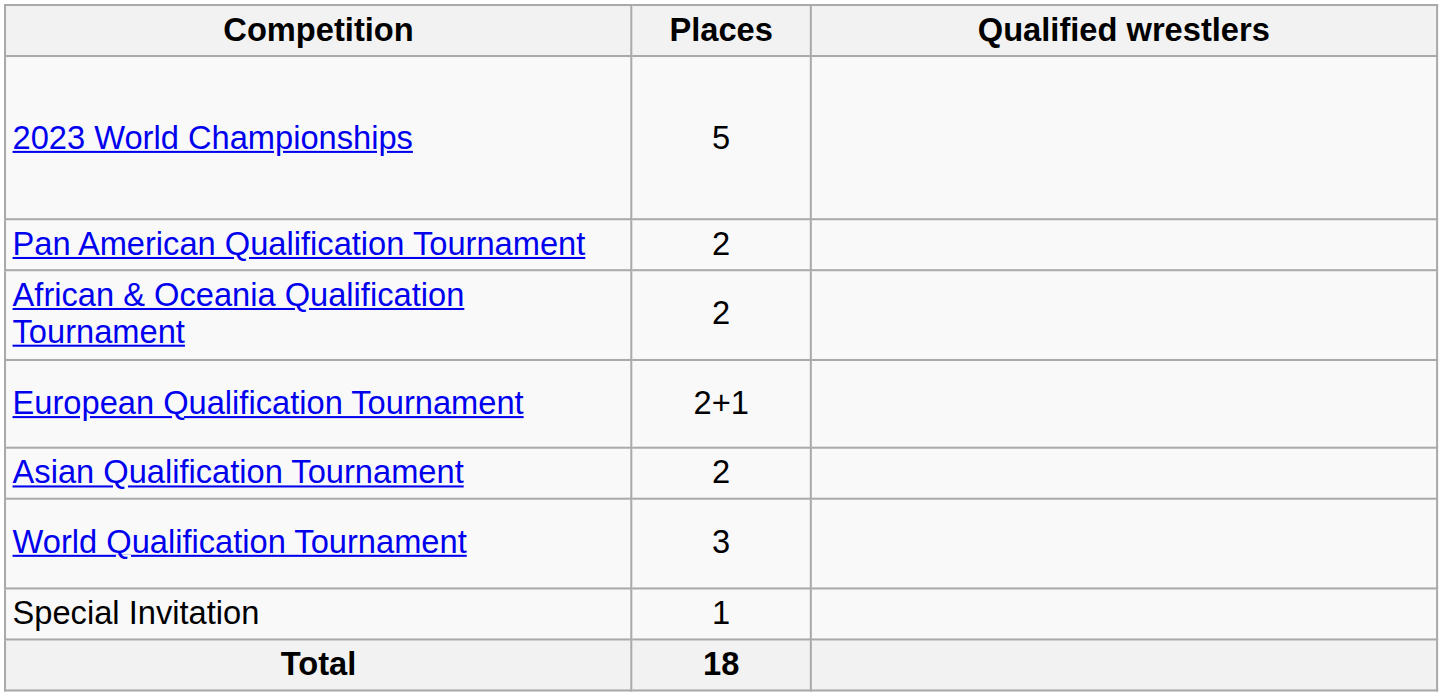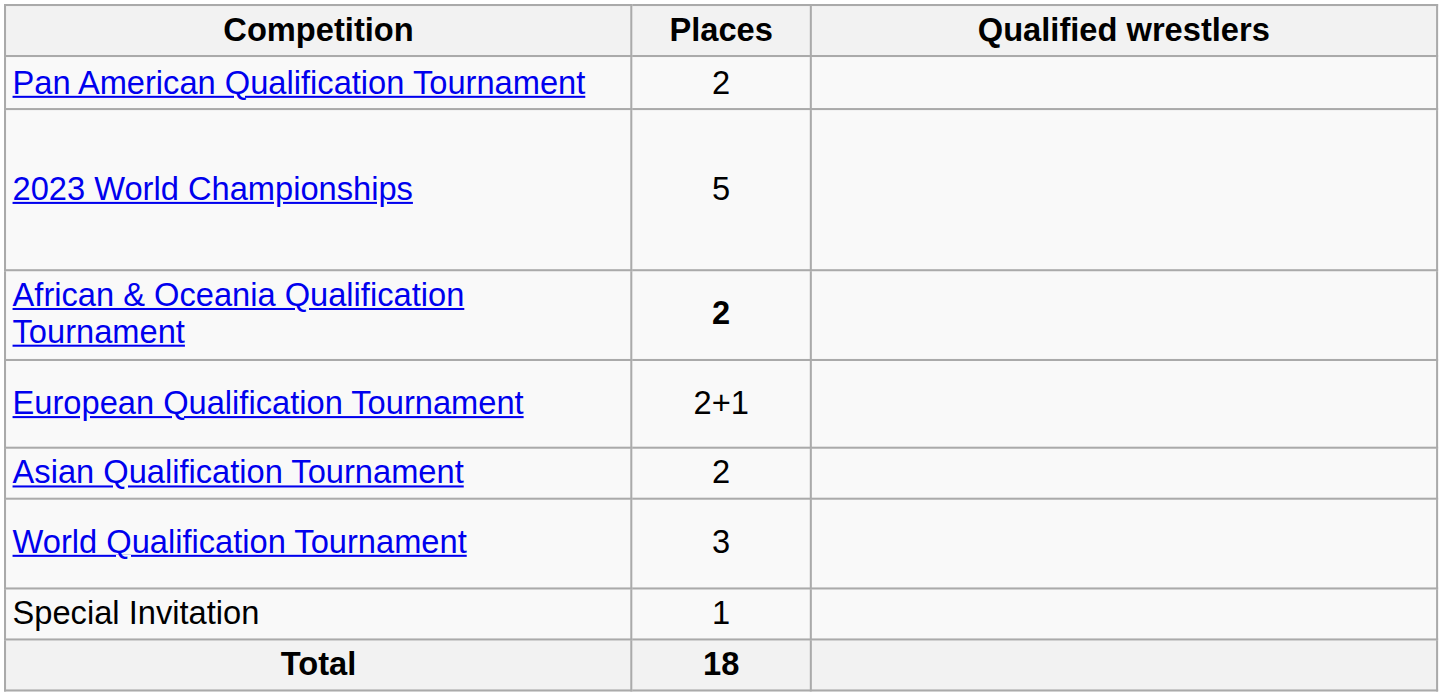rows swapped: 2023 World Championships <-> Pan American Qualification Tournament
African & Oceania Qualification Tournament | Places: normal -> bold
